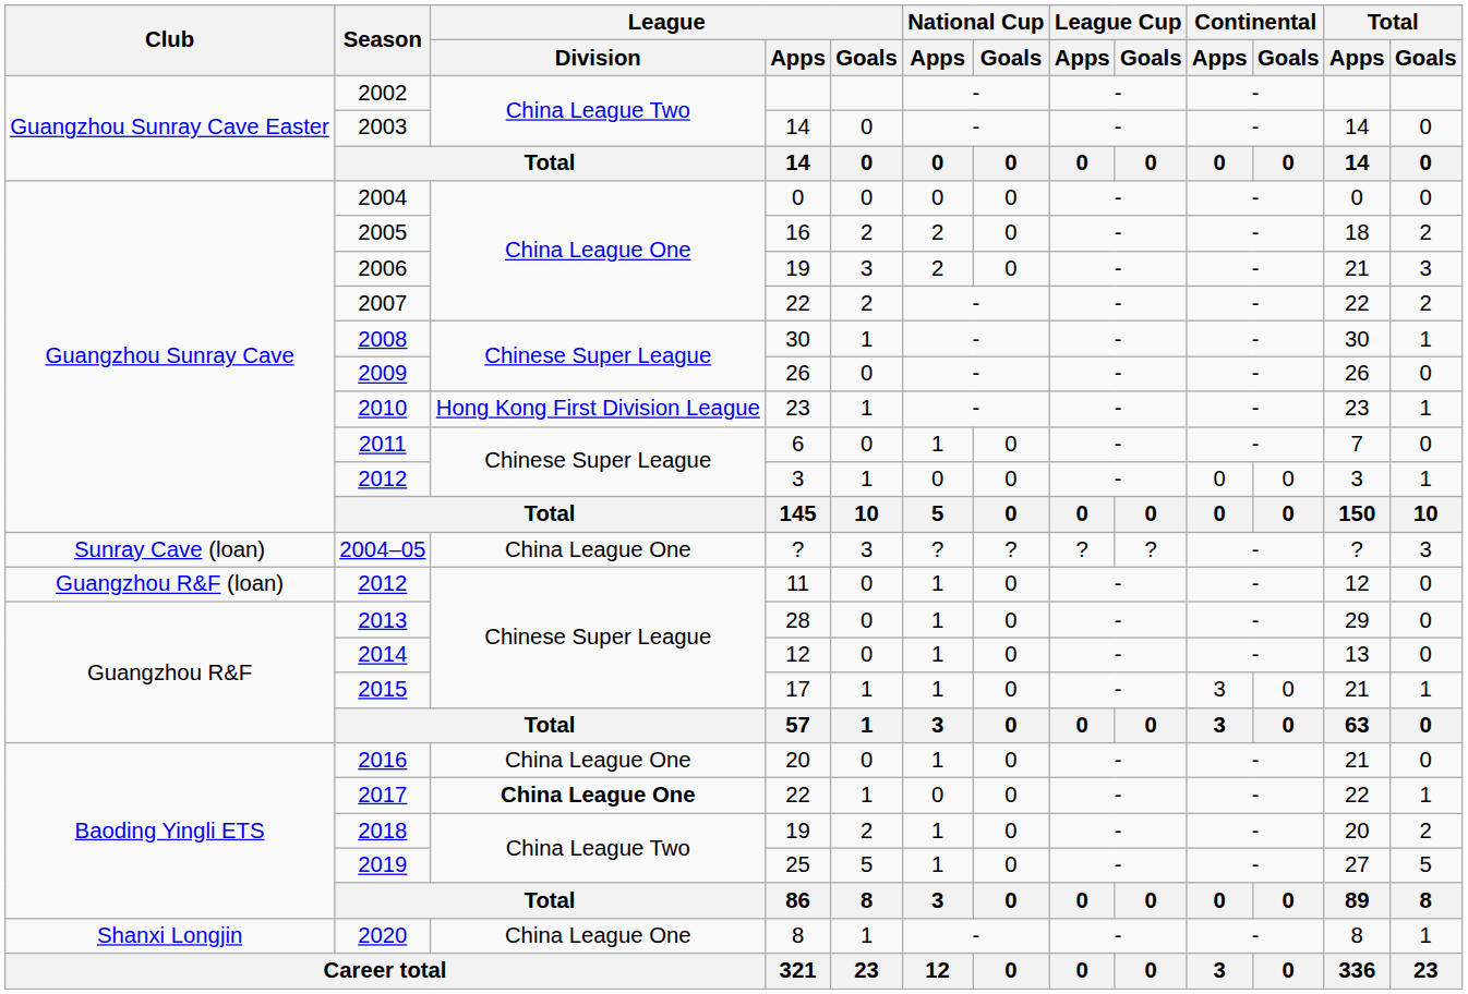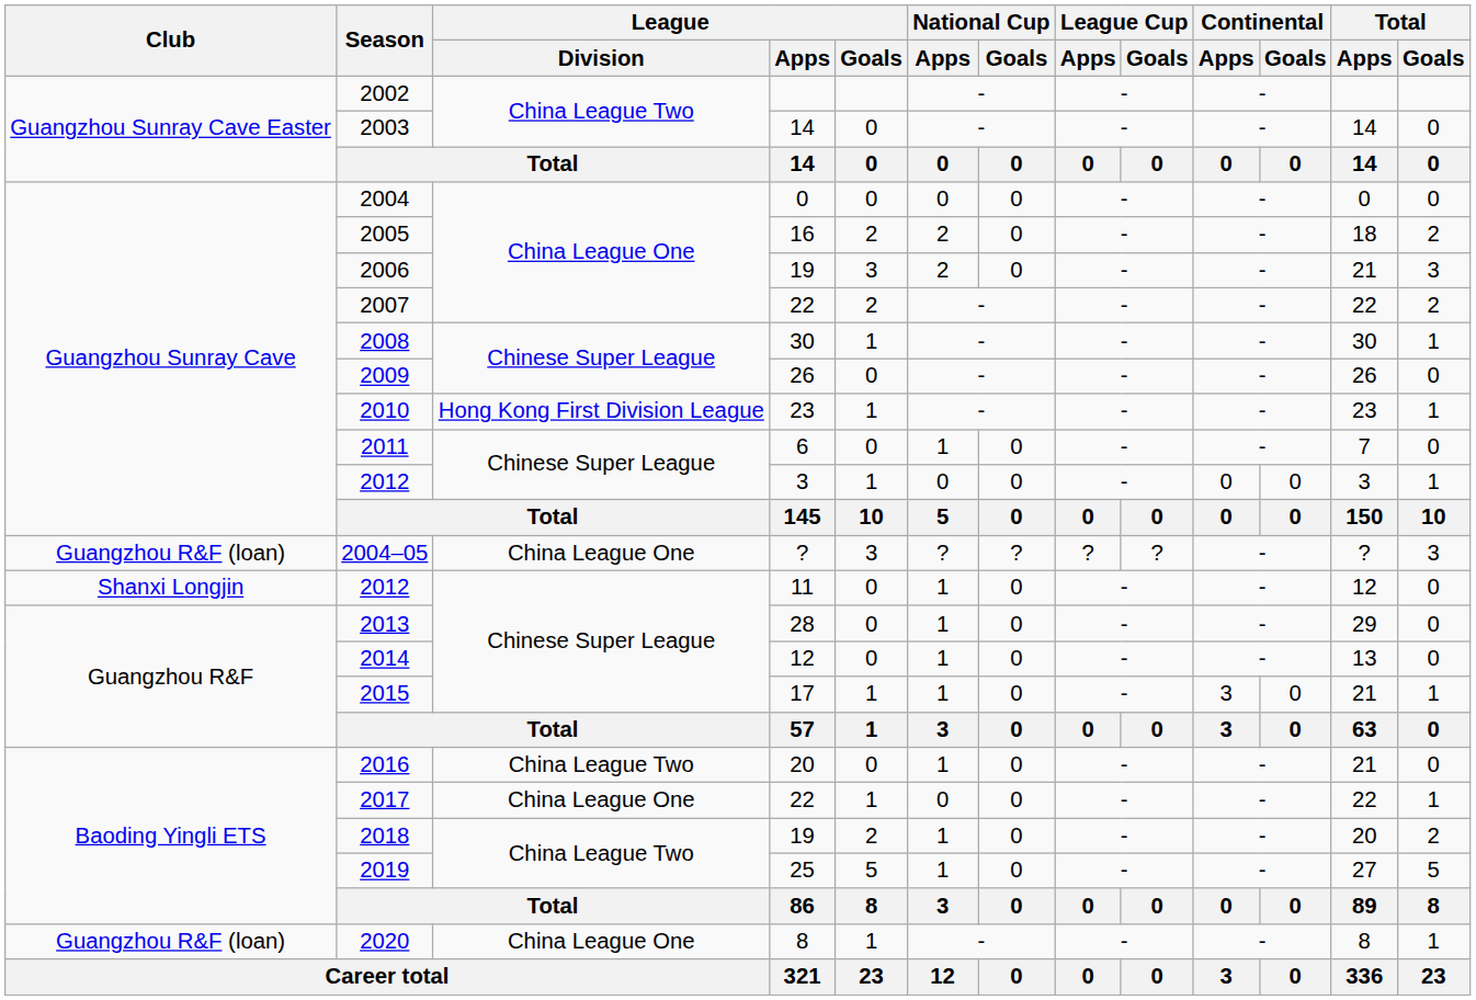2004–05 | Club: Sunray Cave (loan) -> Guangzhou R&F (loan)
2012 / 11 | Club: Guangzhou R&F (loan) -> Shanxi Longjin
2016 | League / Division: China League One -> China League Two
2017 | League / Division: bold -> normal
2020 | Club: Shanxi Longjin -> Guangzhou R&F (loan)
